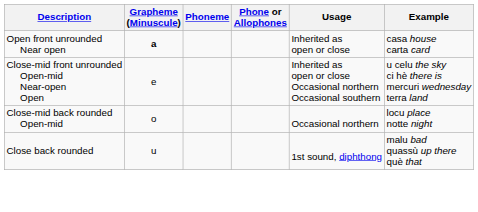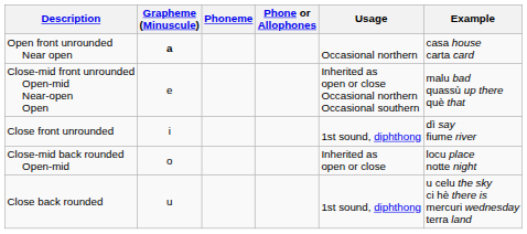Open front unrounded Near open | Usage: Inherited as open or close -> Occasional northern
Close-mid front unrounded Open-mid Near-open Open | Example: u celu the sky ci hè there is mercuri wednesday terra land -> malu bad quassù up there què that
+ row: Close front unrounded | i | 1st sound, diphthong | dì say fiume river
Close-mid back rounded Open-mid | Usage: Occasional northern -> Inherited as open or close
Close back rounded | Example: malu bad quassù up there què that -> u celu the sky ci hè there is mercuri wednesday terra land
